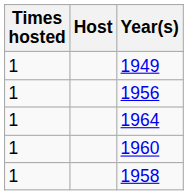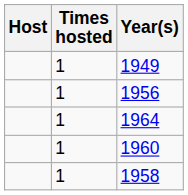columns swapped: Times hosted <-> Host
